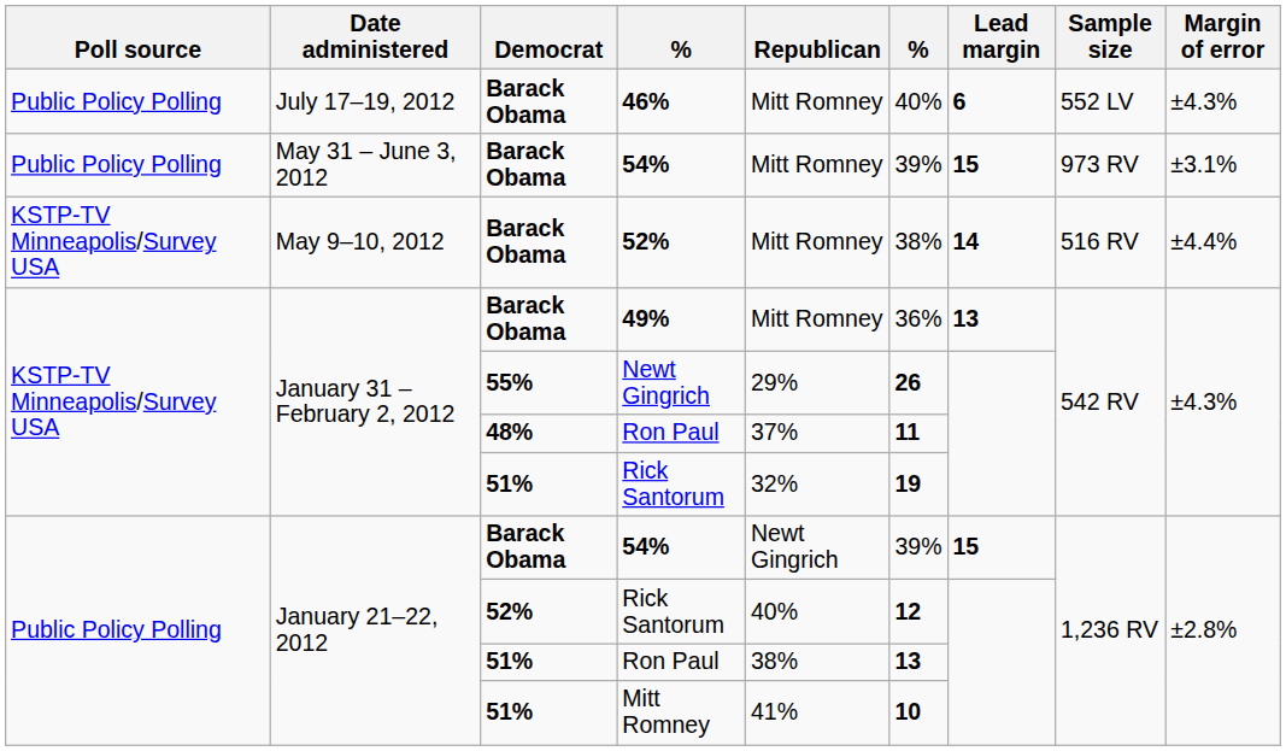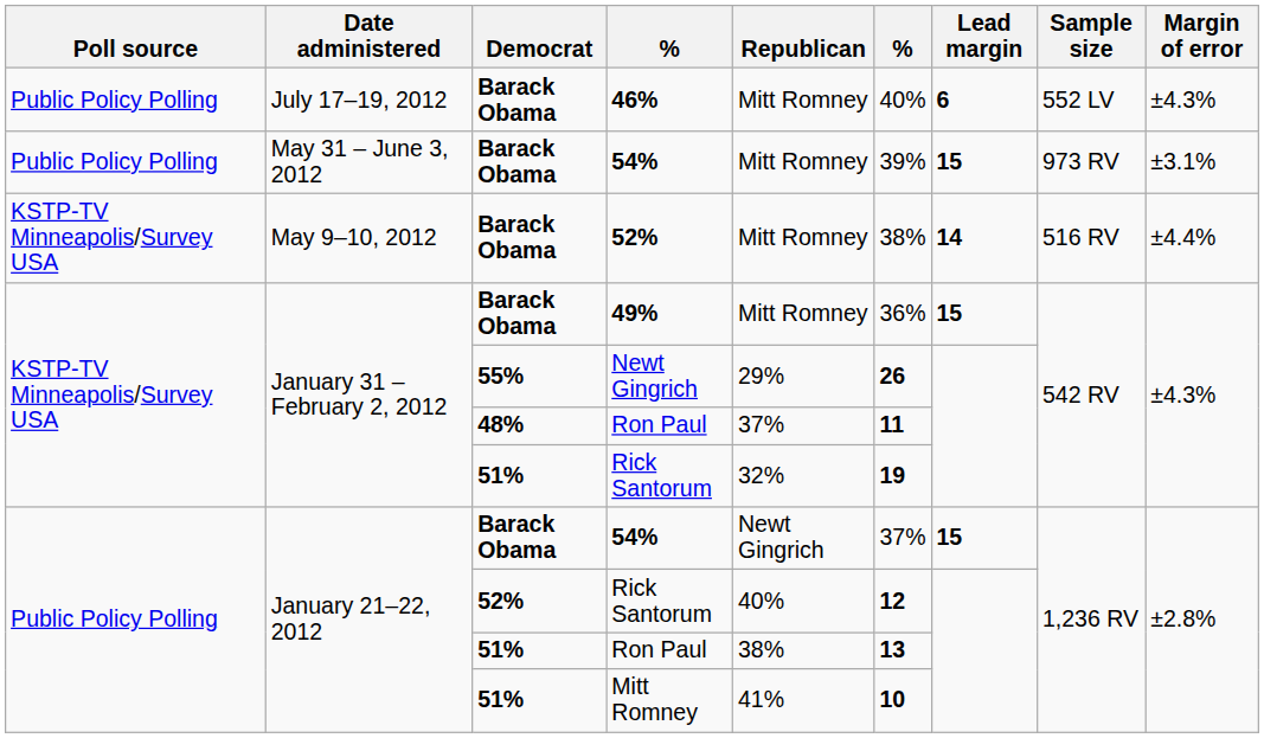49% | Lead margin: 13 -> 15
January 21–22, 2012 / 54% | column 6: 39% -> 37%
